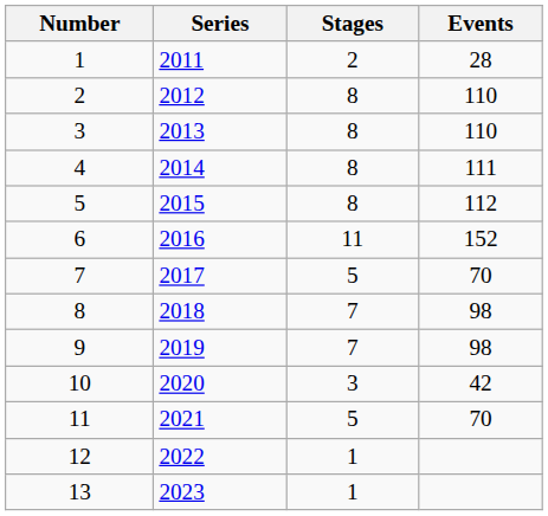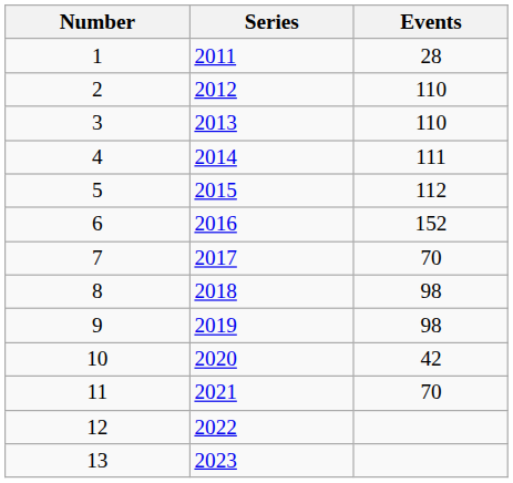- column: Stages | 2 | 8 | 8 | 8 | 8 | 11 | 5 | 7 | 7 | 3 | 5 | 1 | 1
